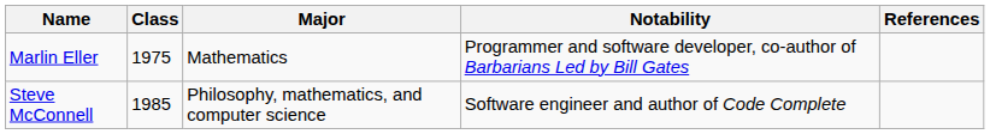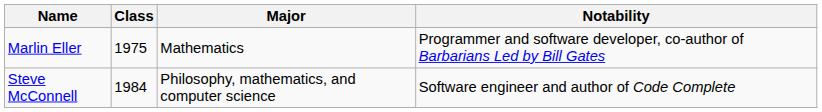- column: References
Steve McConnell | Class: 1985 -> 1984
